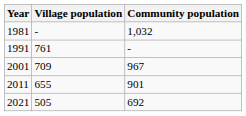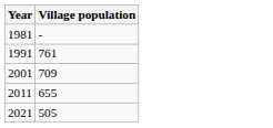- column: Community population | 1,032 | - | 967 | 901 | 692
